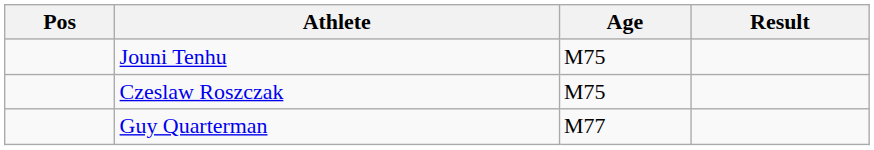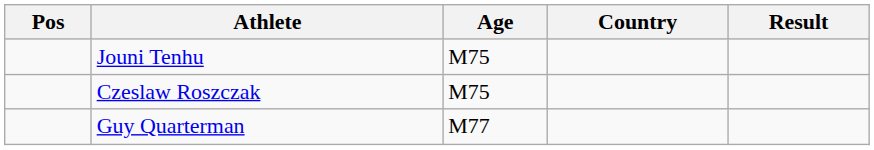+ column: Country
